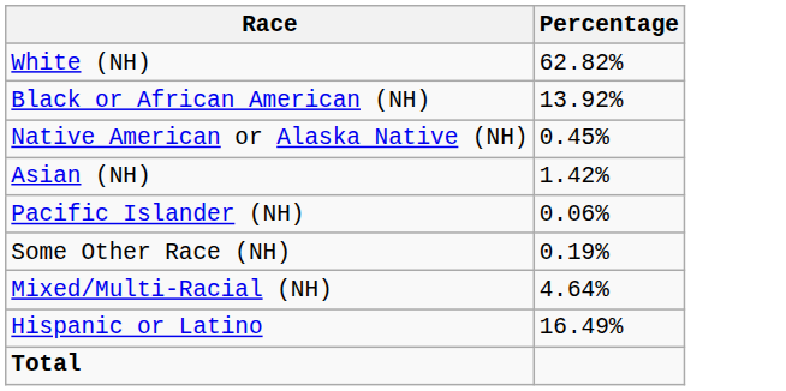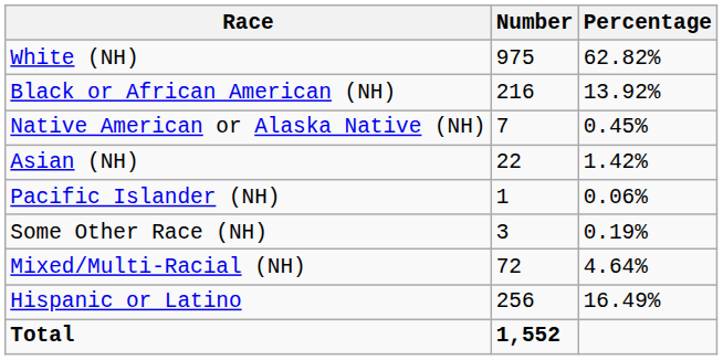+ column: Number | 975 | 216 | 7 | 22 | 1 | 3 | 72 | 256 | 1,552
